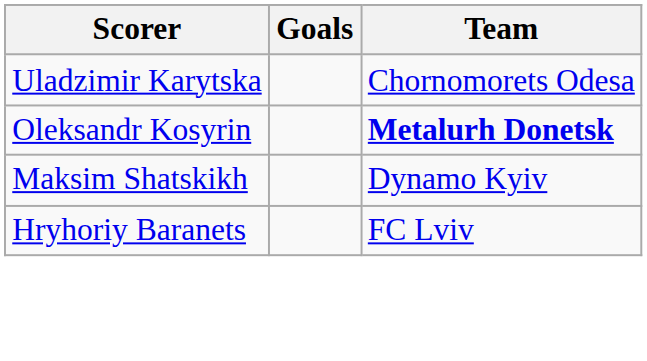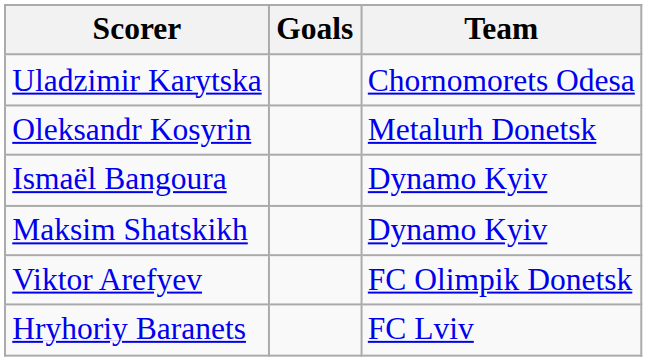Oleksandr Kosyrin | Team: bold -> normal
+ row: Ismaël Bangoura | Dynamo Kyiv
+ row: Viktor Arefyev | FC Olimpik Donetsk
